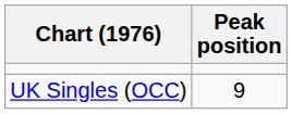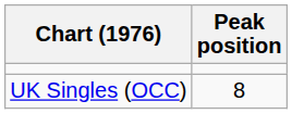UK Singles (OCC) | Peak position: 9 -> 8
